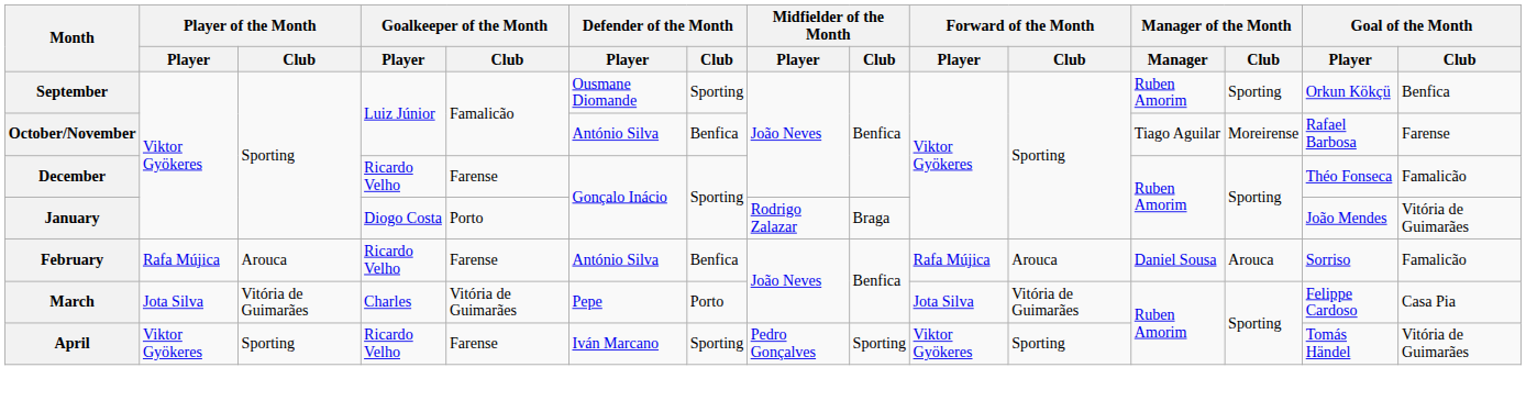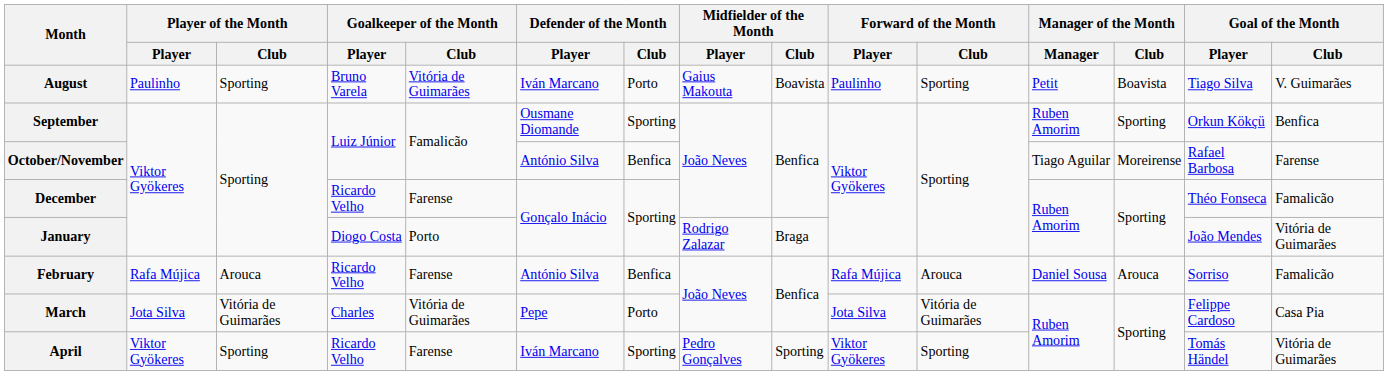+ row: August | Paulinho | Sporting | Bruno Varela | Vitória de Guimarães | Iván Marcano | Porto | Gaius Makouta | Boavista | Paulinho | Sporting | Petit | Boavista | Tiago Silva | V. Guimarães
